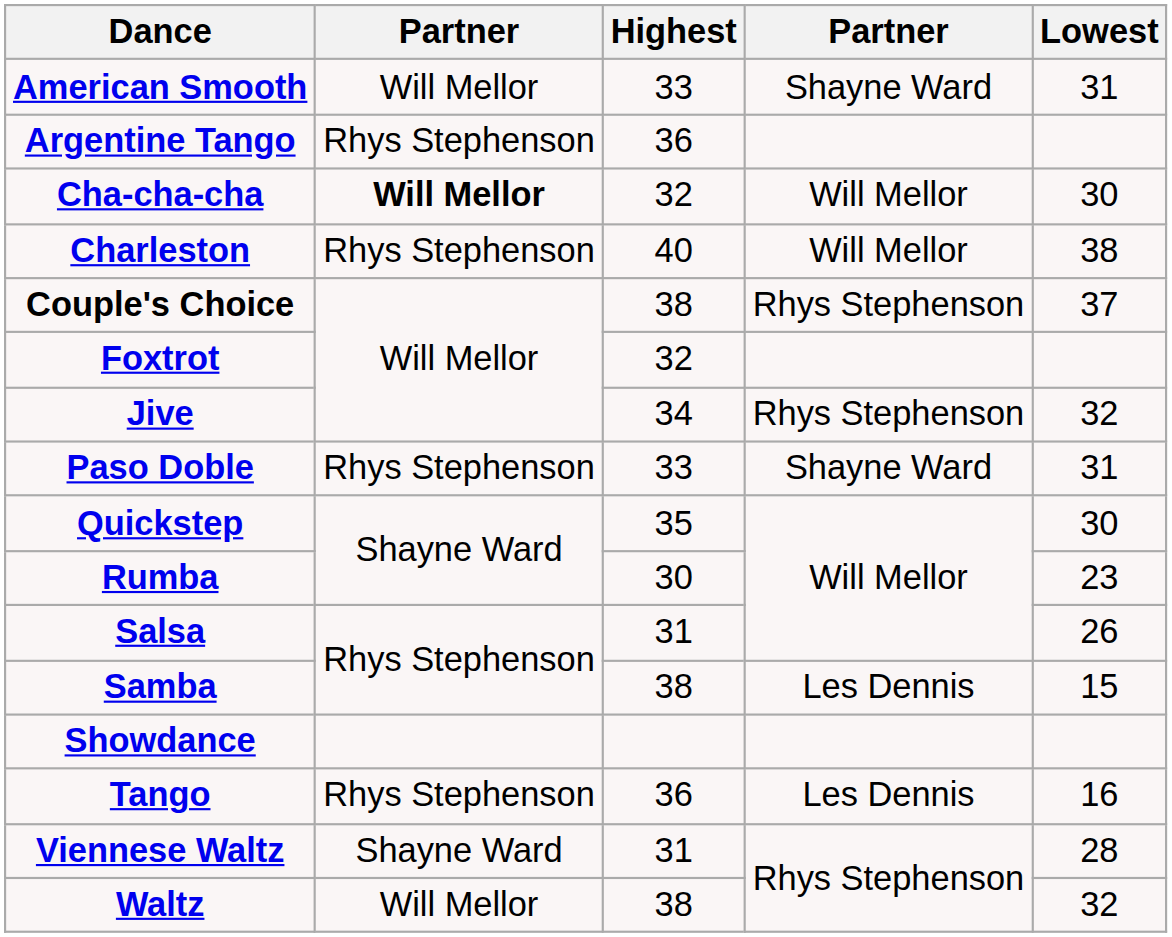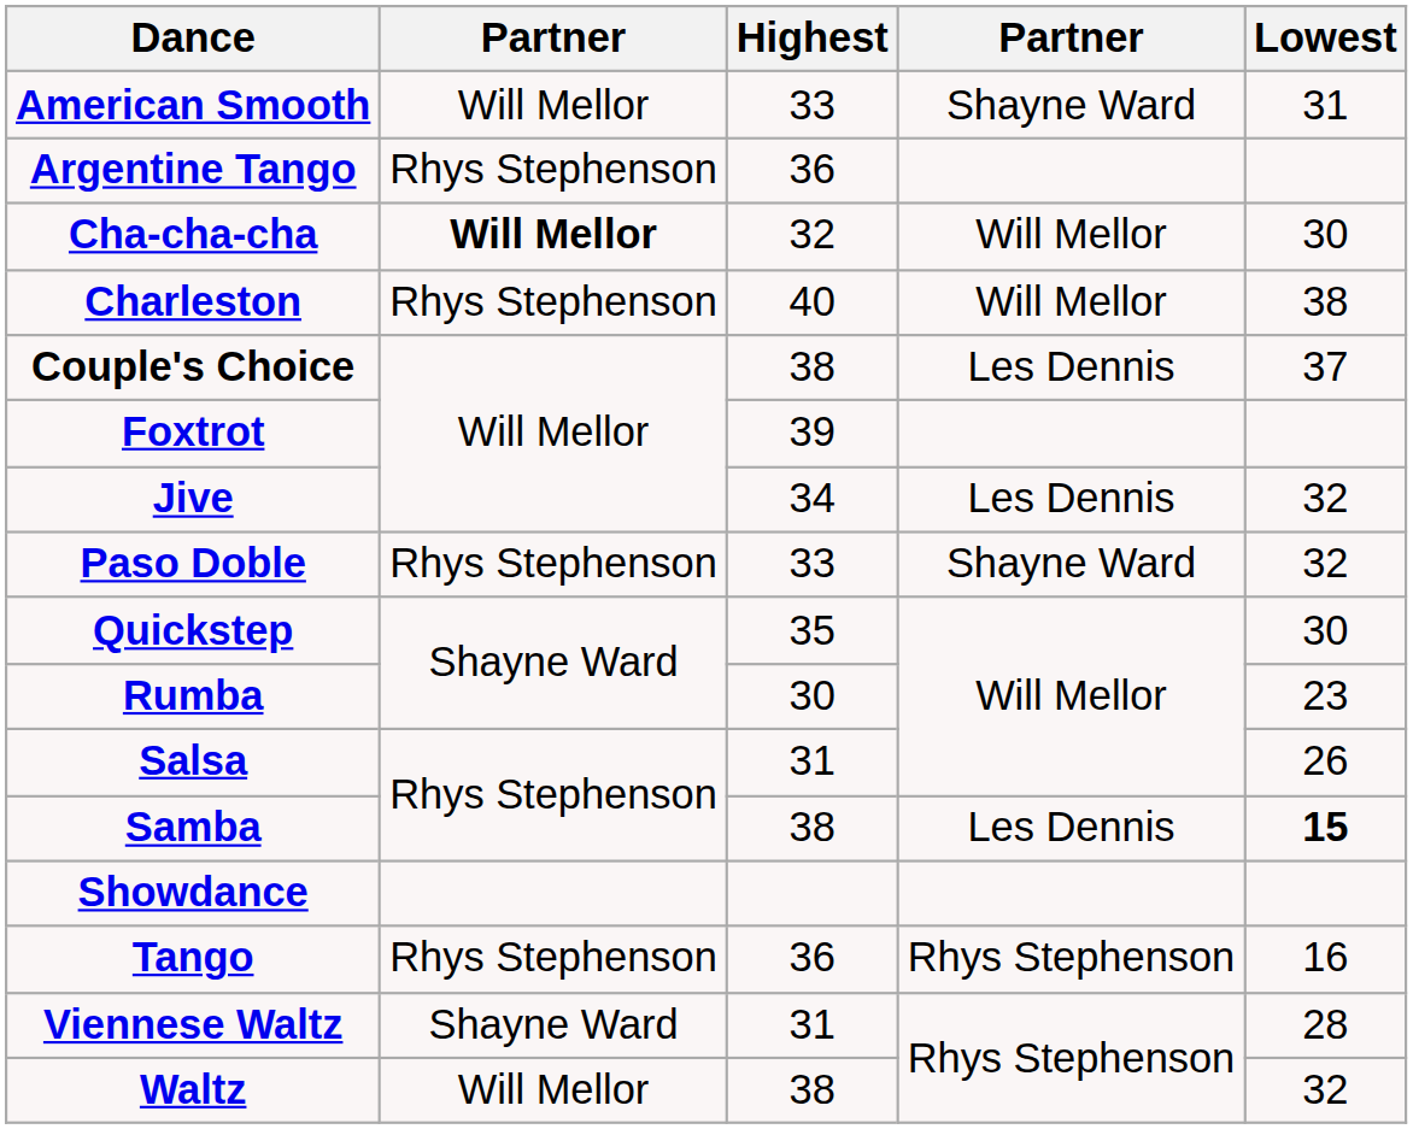Couple's Choice | column 4: Rhys Stephenson -> Les Dennis
Foxtrot | Highest: 32 -> 39
Jive | column 4: Rhys Stephenson -> Les Dennis
Paso Doble | Lowest: 31 -> 32
Samba | Lowest: normal -> bold
Tango | column 4: Les Dennis -> Rhys Stephenson
